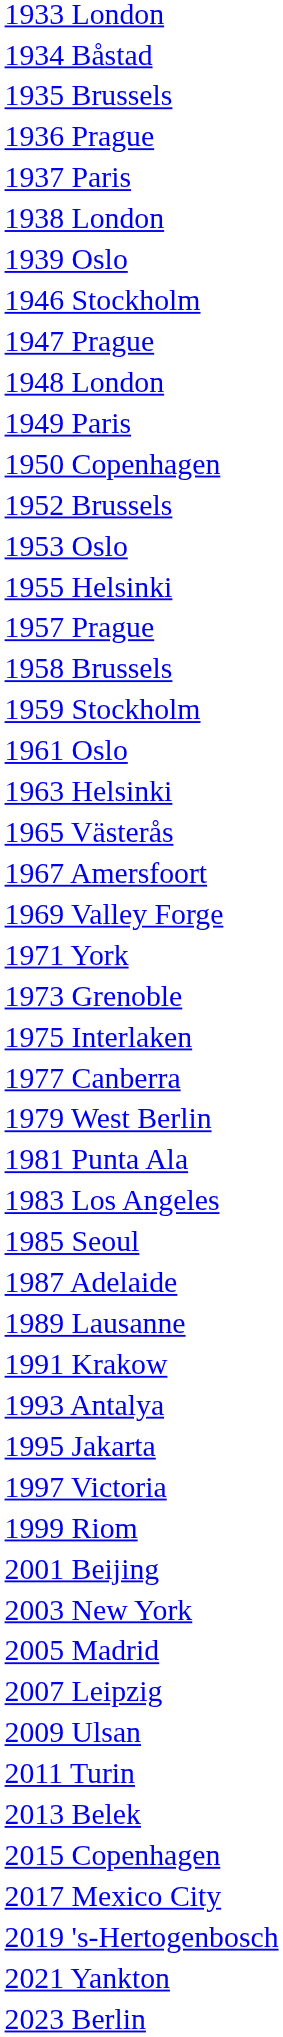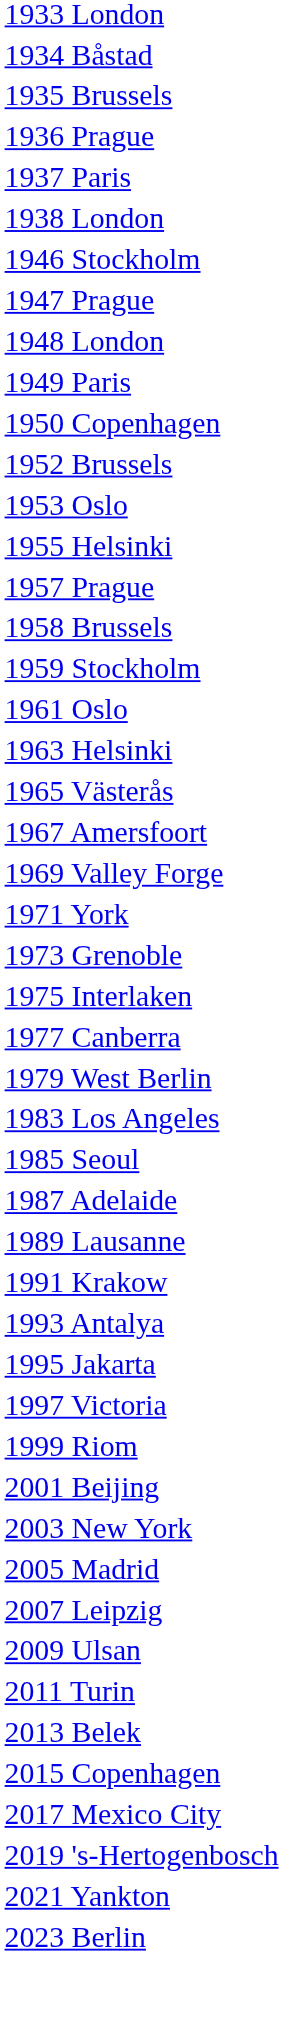- row: 1939 Oslo
- row: 1981 Punta Ala
